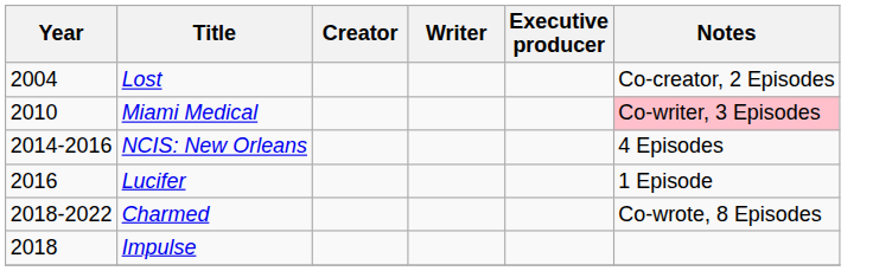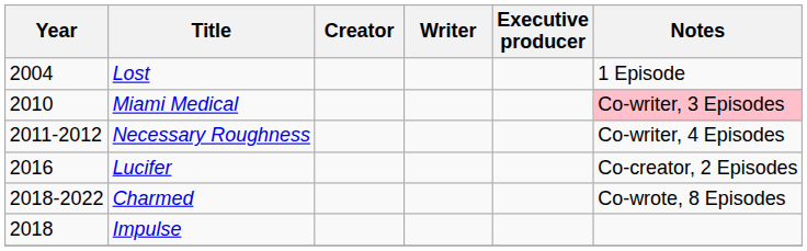Lost | Notes: Co-creator, 2 Episodes -> 1 Episode
+ row: 2011-2012 | Necessary Roughness | Co-writer, 4 Episodes
- row: 2014-2016 | NCIS: New Orleans | 4 Episodes
Lucifer | Notes: 1 Episode -> Co-creator, 2 Episodes
